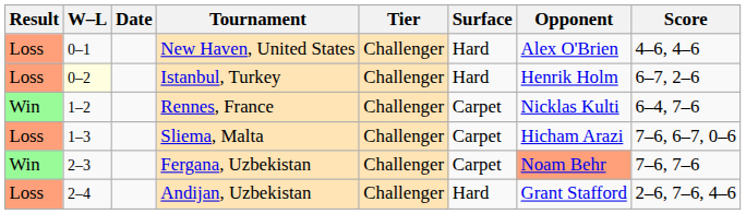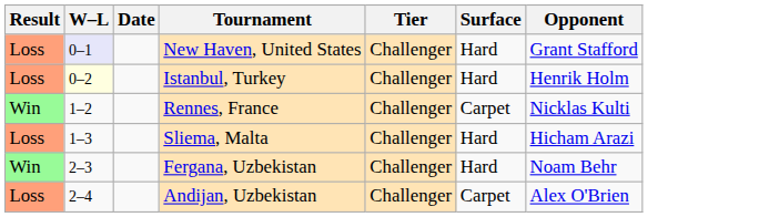- column: Score | 4–6, 4–6 | 6–7, 2–6 | 6–4, 7–6 | 7–6, 6–7, 0–6 | 7–6, 7–6 | 2–6, 7–6, 4–6
New Haven, United States | W–L: no background -> lavender background
New Haven, United States | Opponent: Alex O'Brien -> Grant Stafford
Sliema, Malta | Surface: Carpet -> Hard
Fergana, Uzbekistan | Surface: Carpet -> Hard
Fergana, Uzbekistan | Opponent: lightsalmon background -> no background
Andijan, Uzbekistan | Surface: Hard -> Carpet
Andijan, Uzbekistan | Opponent: Grant Stafford -> Alex O'Brien
